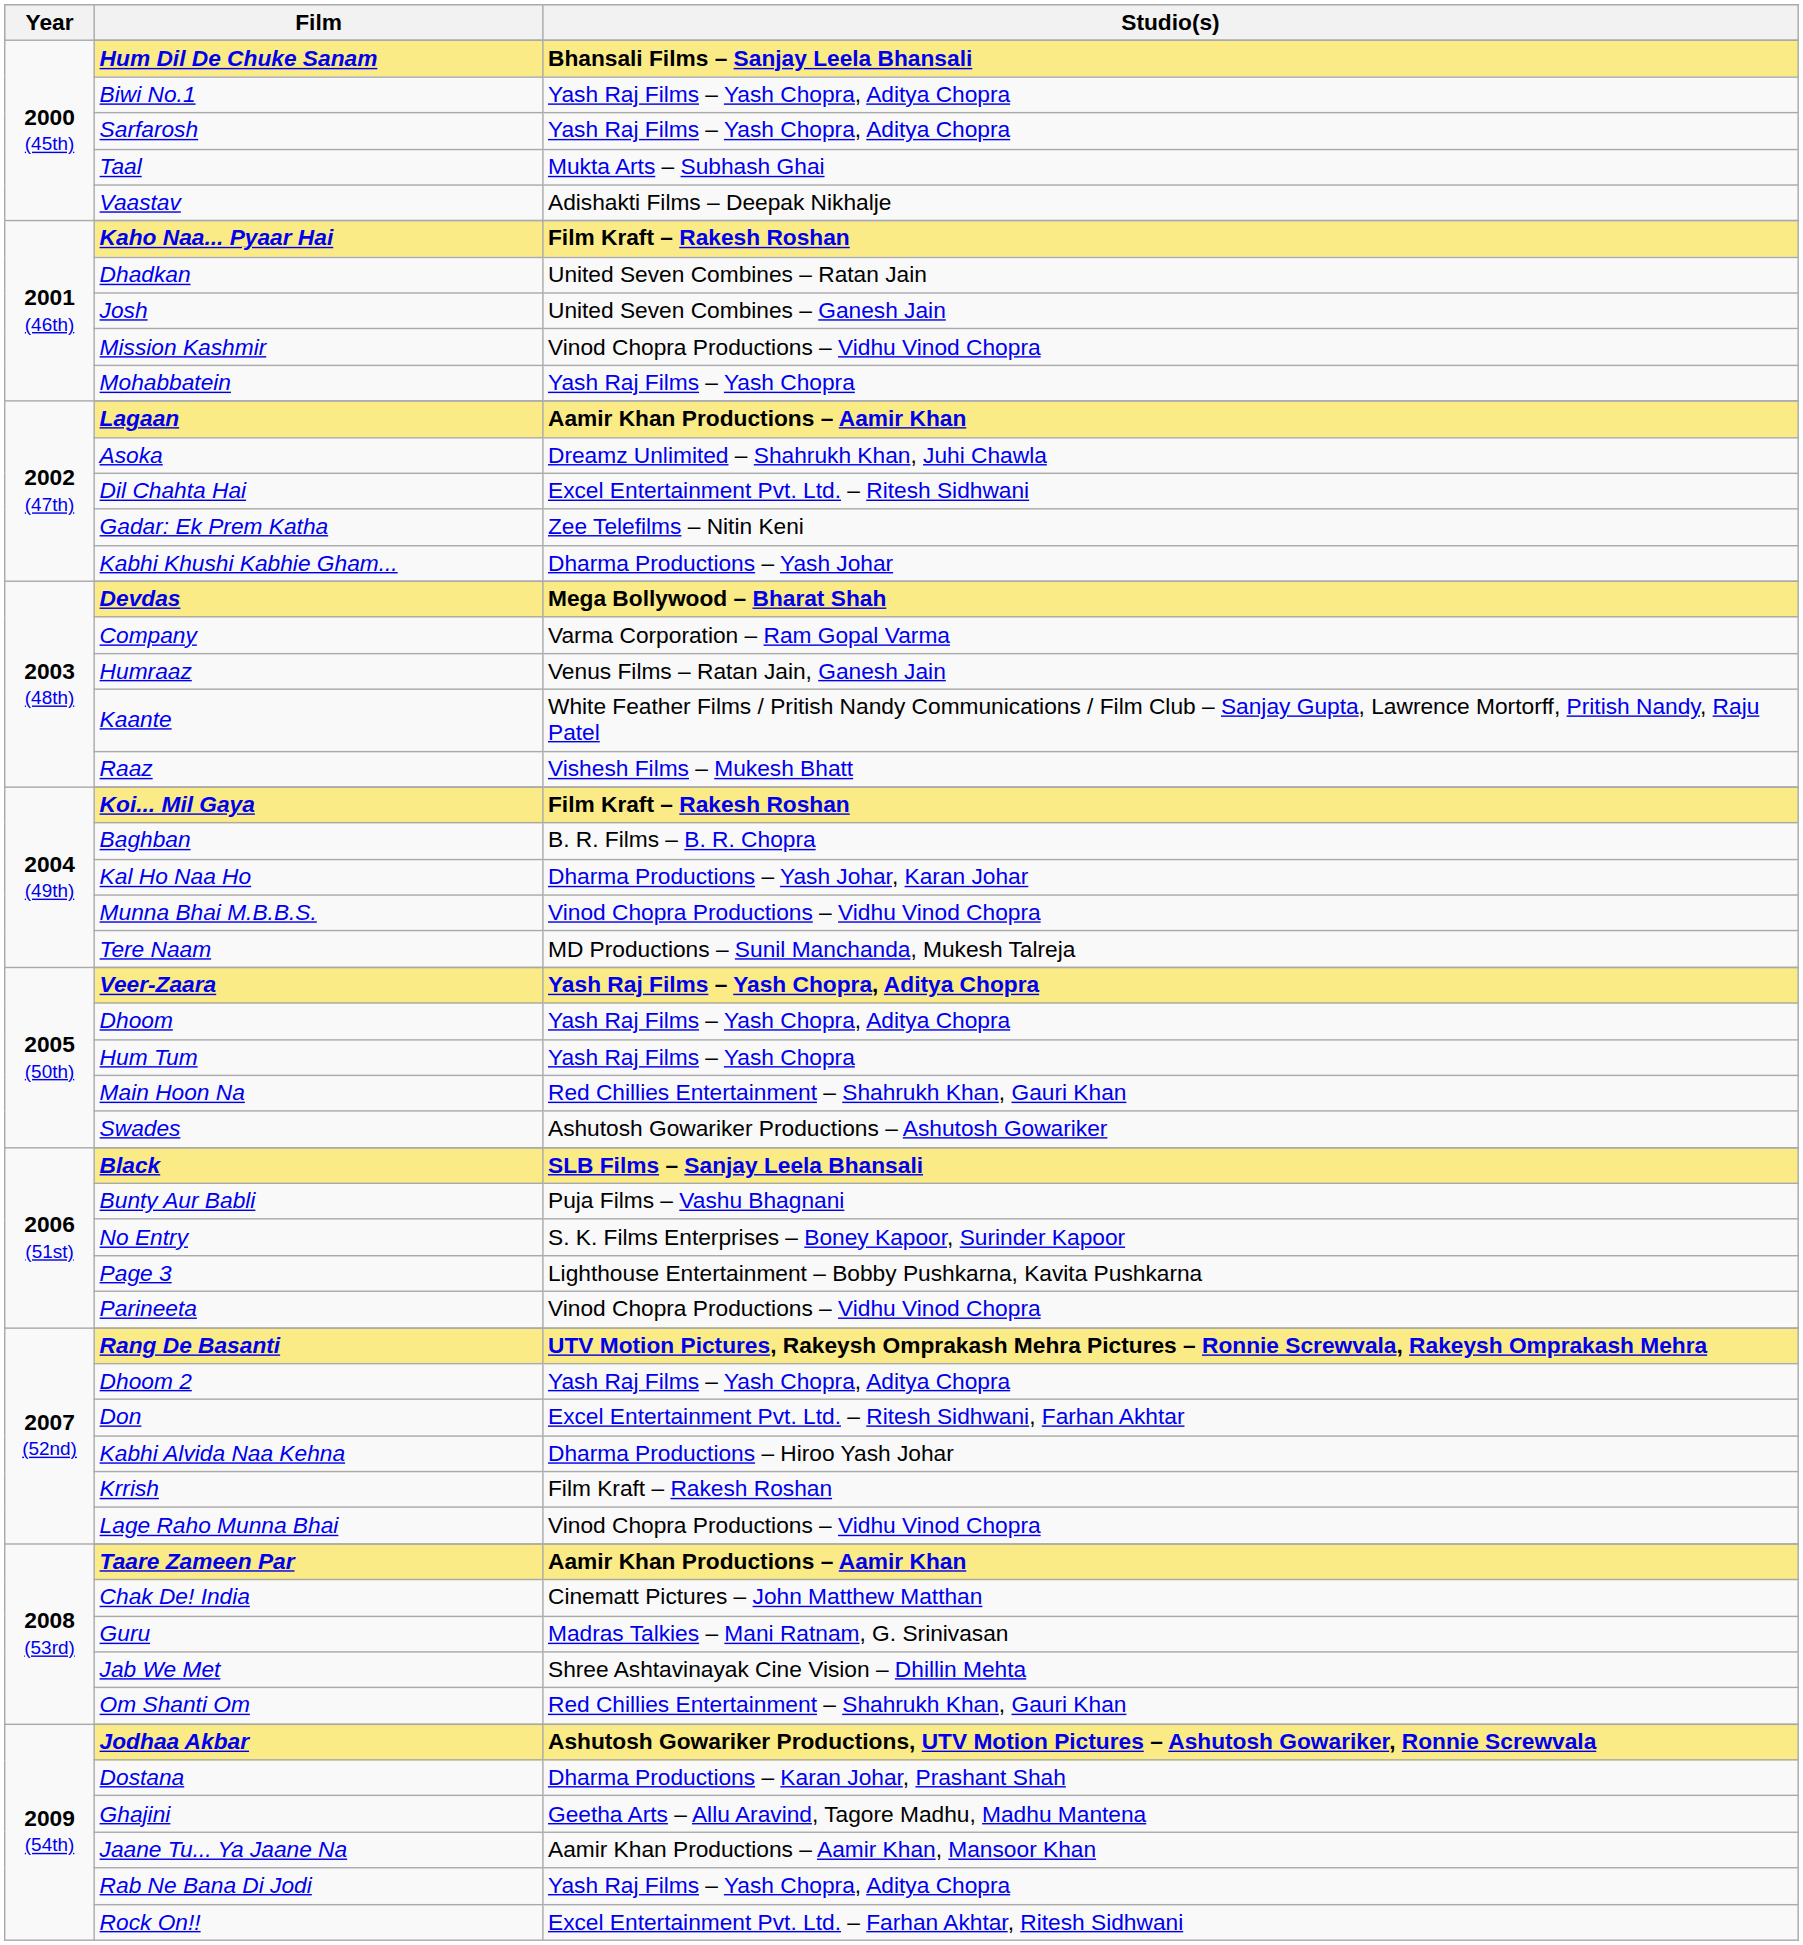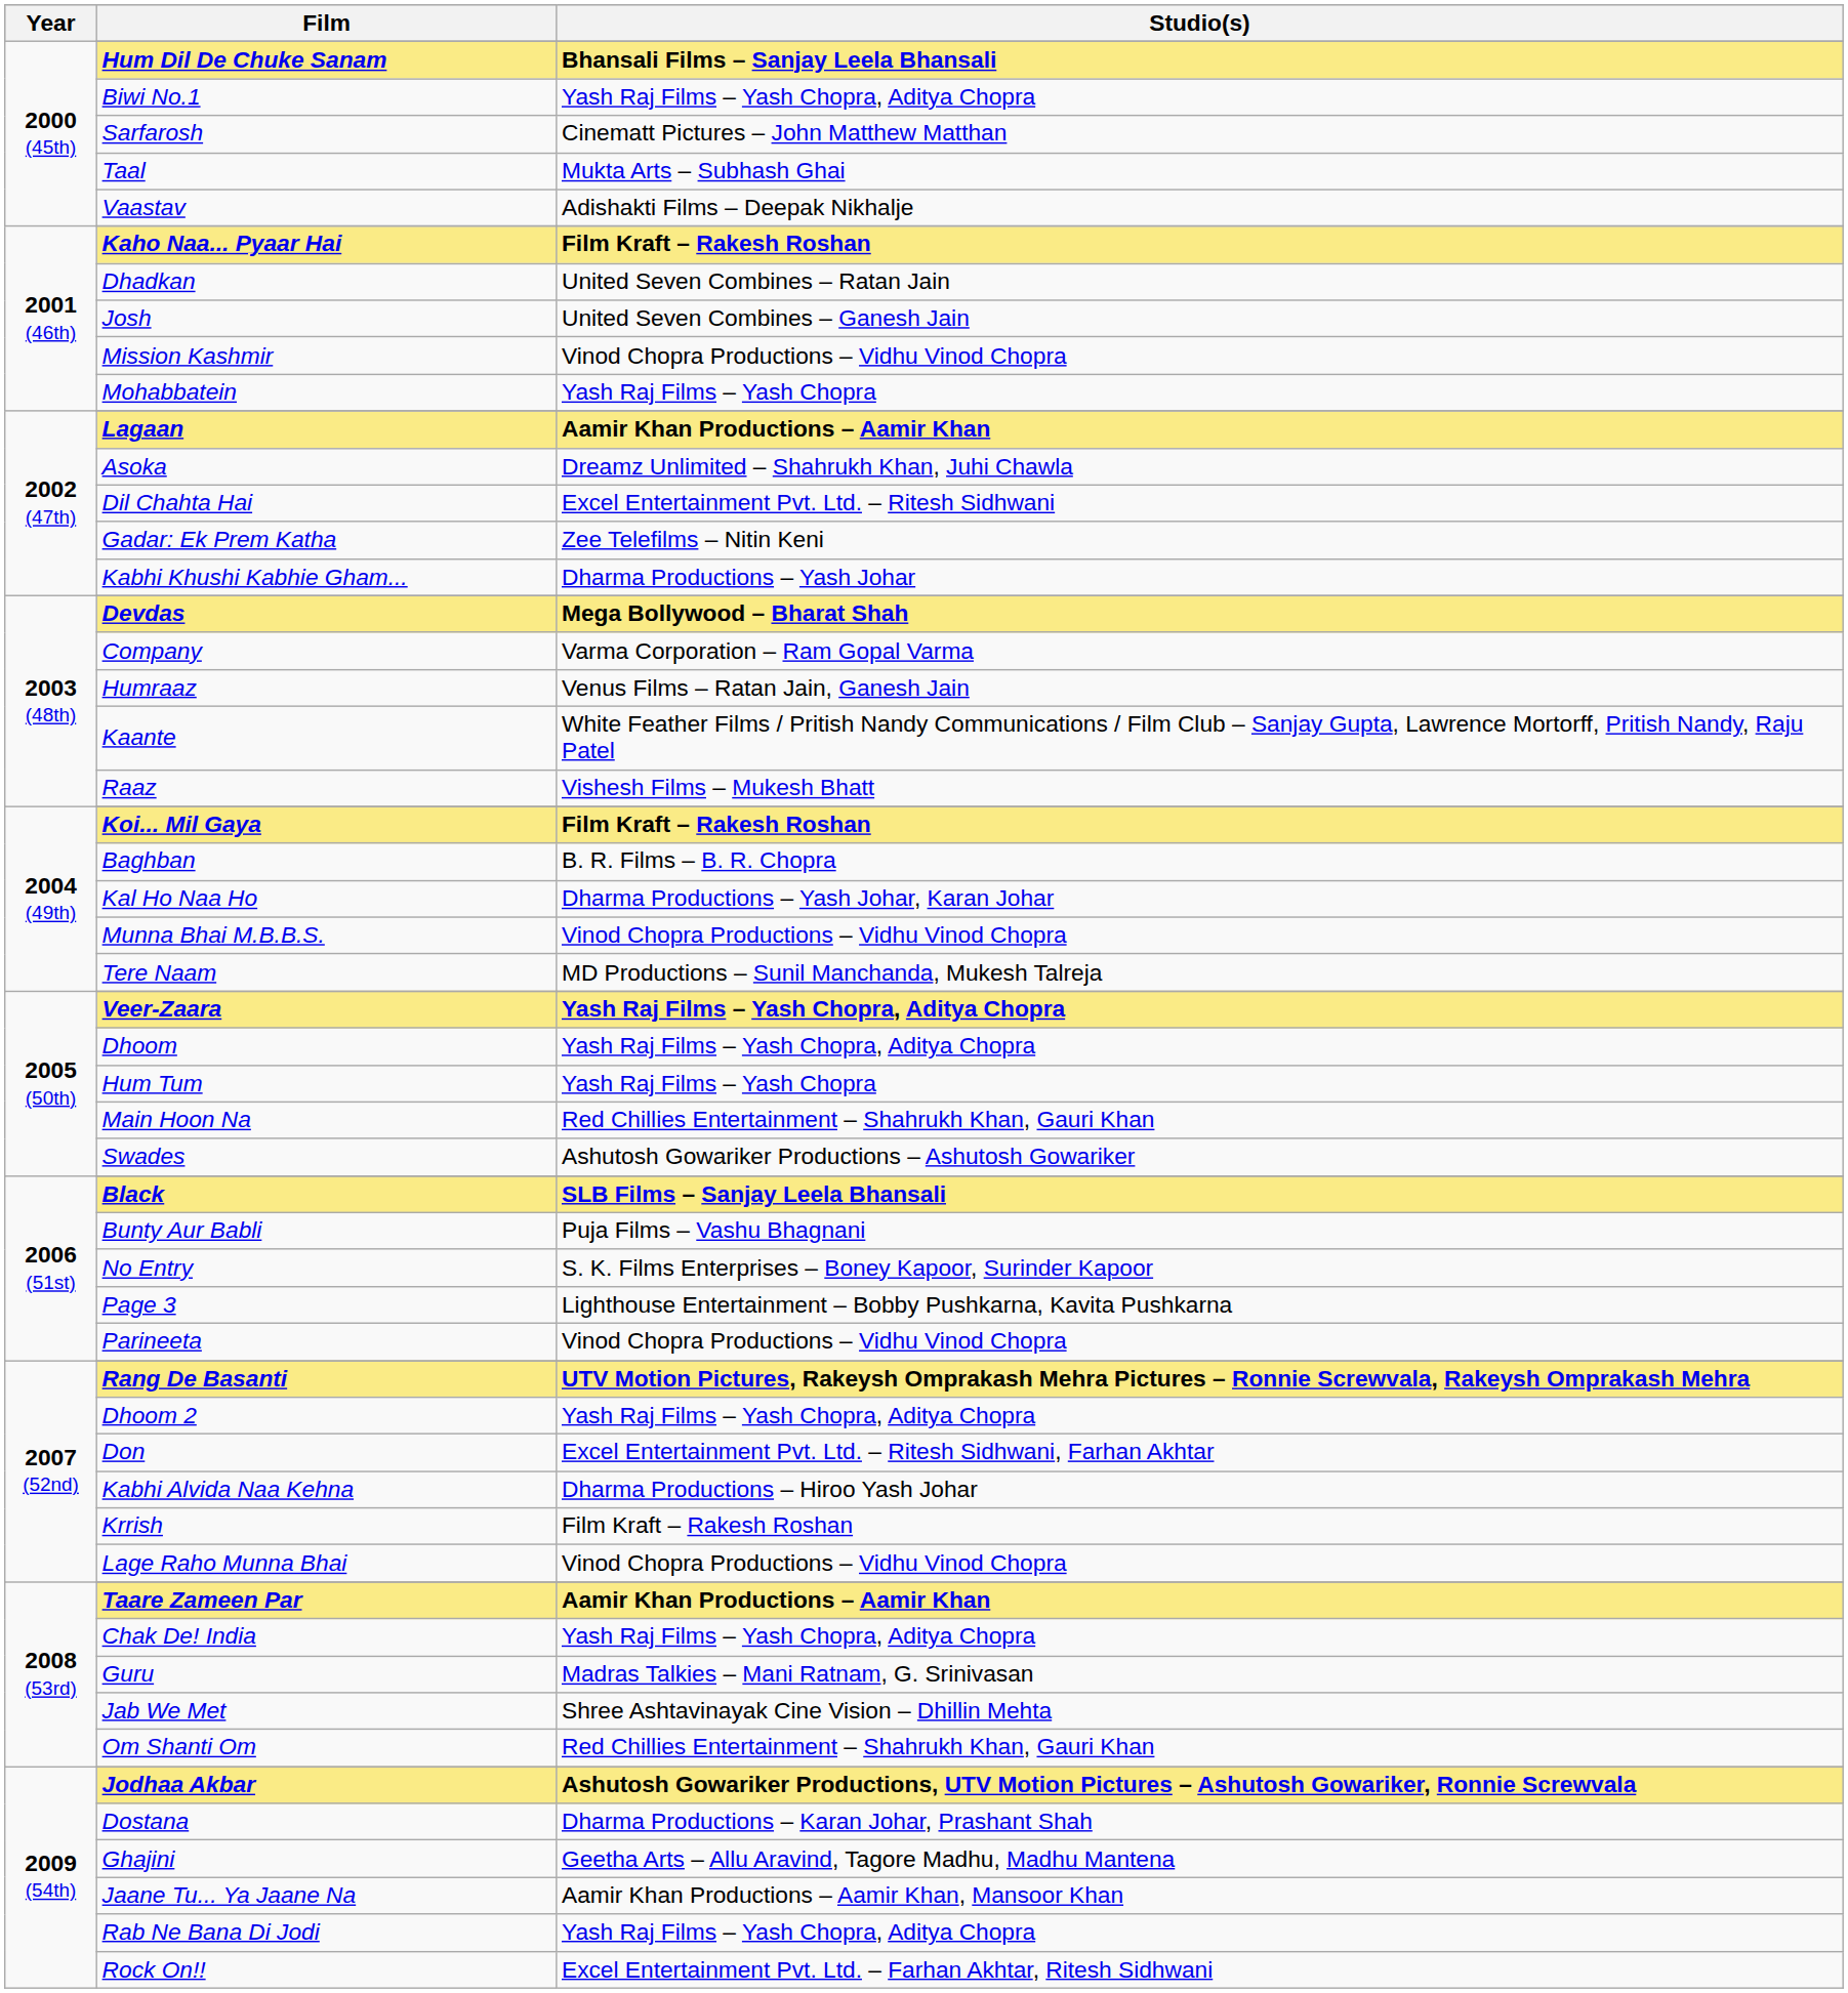Sarfarosh | Studio(s): Yash Raj Films – Yash Chopra, Aditya Chopra -> Cinematt Pictures – John Matthew Matthan
Chak De! India | Studio(s): Cinematt Pictures – John Matthew Matthan -> Yash Raj Films – Yash Chopra, Aditya Chopra
